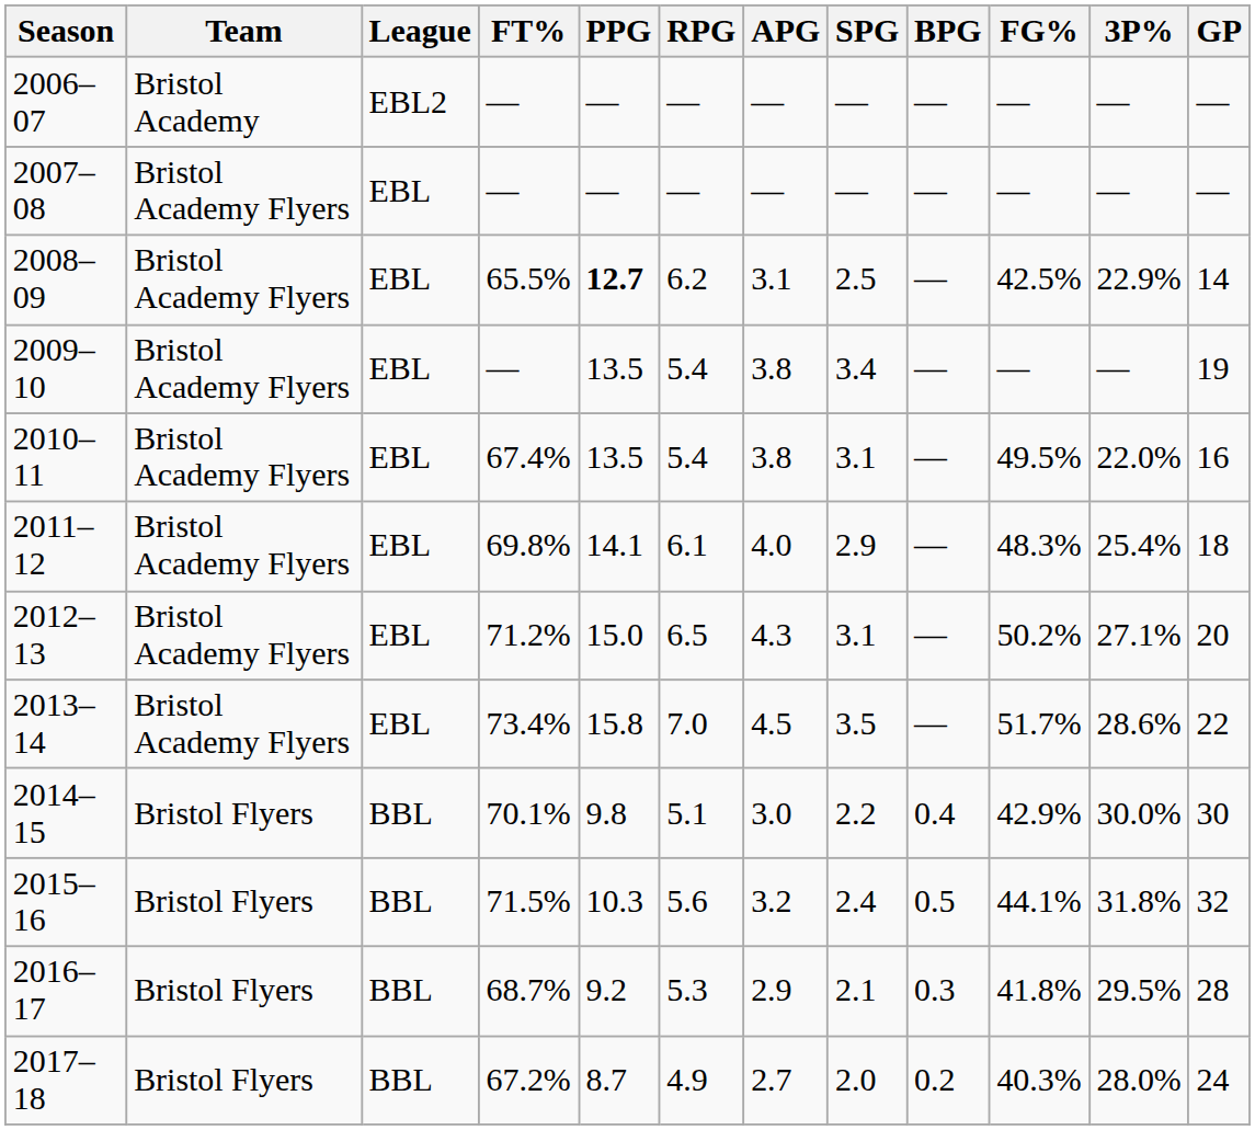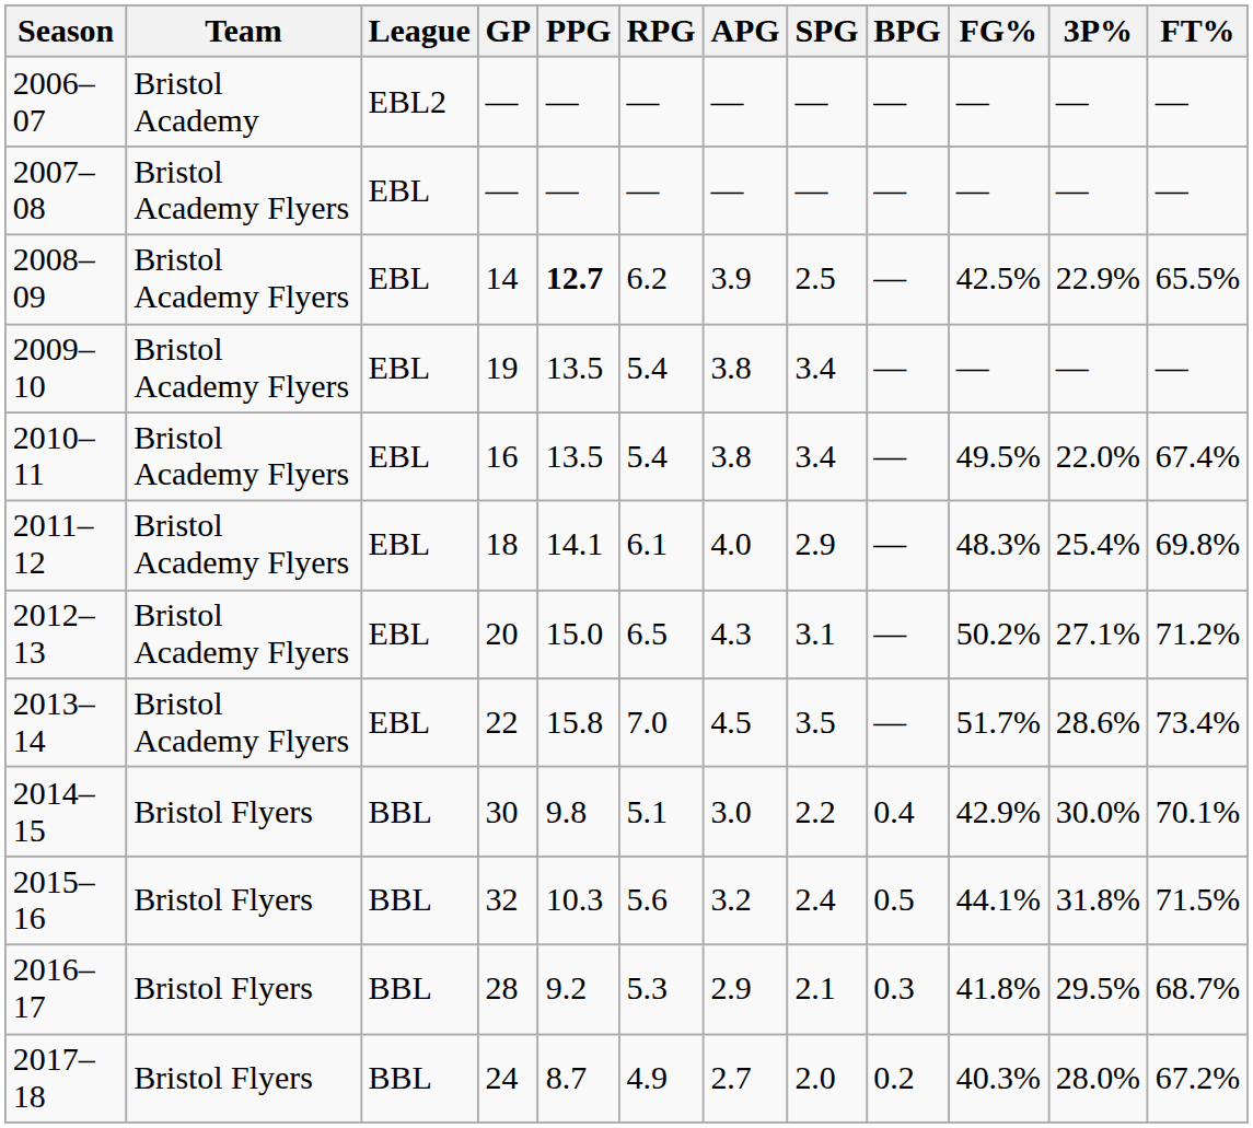columns swapped: GP <-> FT%
2008–09 | APG: 3.1 -> 3.9
2010–11 | SPG: 3.1 -> 3.4
